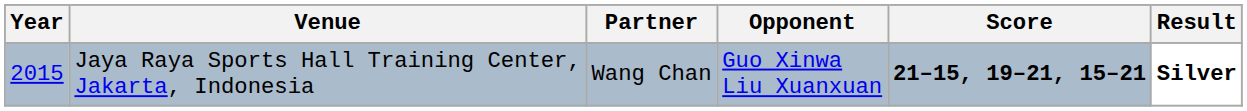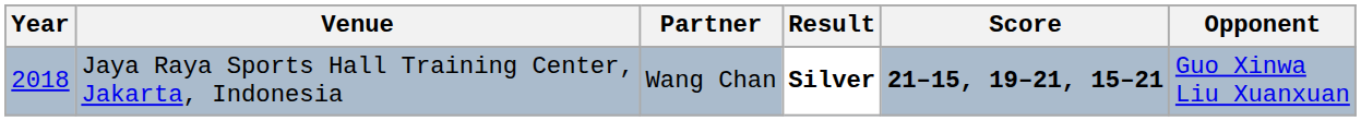columns swapped: Opponent <-> Result
Jaya Raya Sports Hall Training Center, Jakarta, Indonesia | Year: 2015 -> 2018
